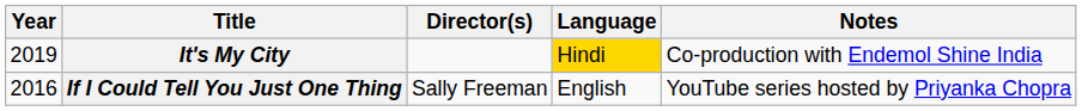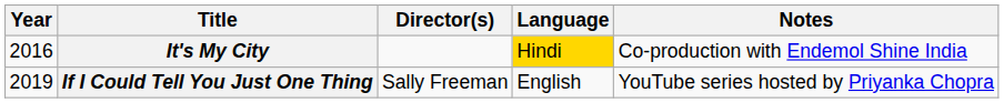It's My City | Year: 2019 -> 2016
If I Could Tell You Just One Thing | Year: 2016 -> 2019
